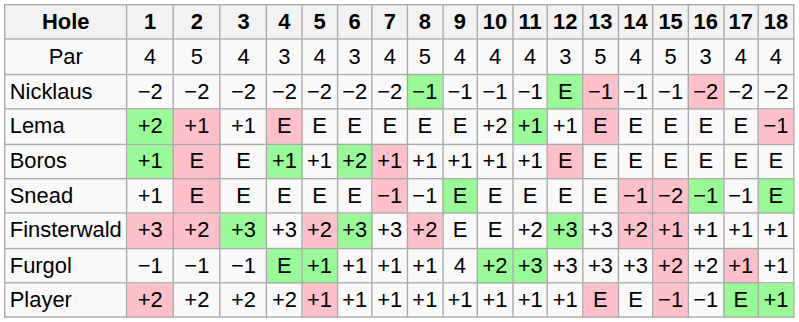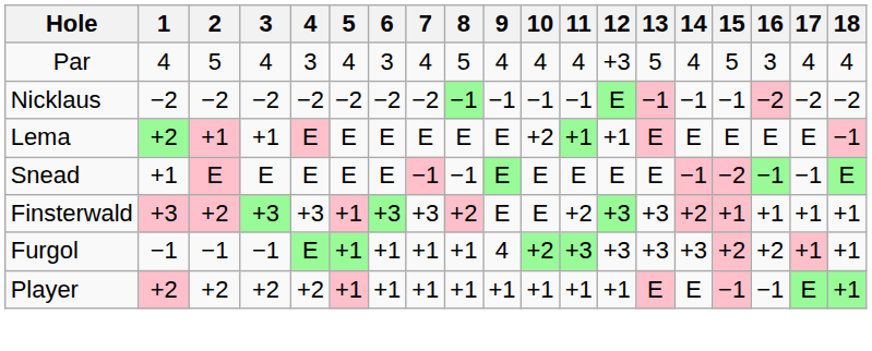Par | 12: 3 -> +3
- row: Boros | +1 | E | E | +1 | +1 | +2 | +1 | +1 | +1 | +1 | +1 | E | E | E | E | E | E | E
Finsterwald | 5: +2 -> +1
